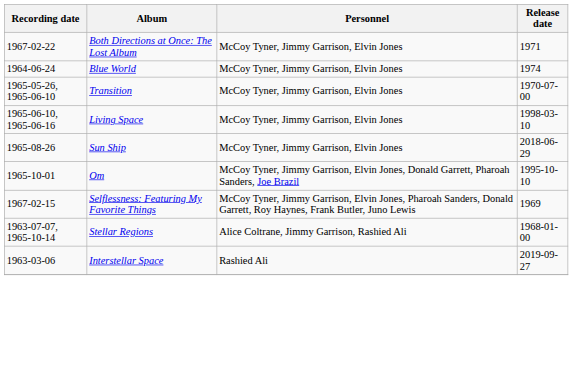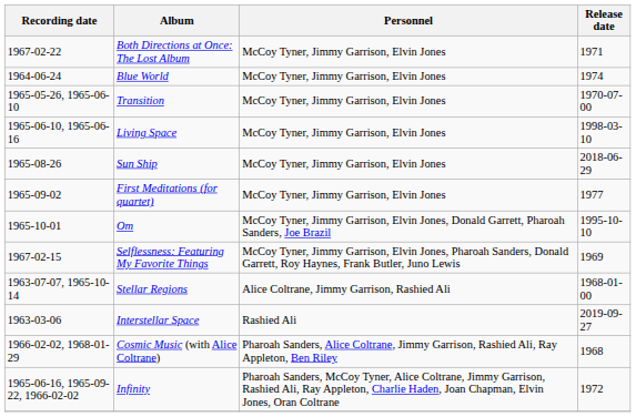+ row: 1965-09-02 | First Meditations (for quartet) | McCoy Tyner, Jimmy Garrison, Elvin Jones | 1977
+ row: 1966-02-02, 1968-01-29 | Cosmic Music (with Alice Coltrane) | Pharoah Sanders, Alice Coltrane, Jimmy Garrison, Rashied Ali, Ray Appleton, Ben Riley | 1968
+ row: 1965-06-16, 1965-09-22, 1966-02-02 | Infinity | Pharoah Sanders, McCoy Tyner, Alice Coltrane, Jimmy Garrison, Rashied Ali, Ray Appleton, Charlie Haden, Joan Chapman, Elvin Jones, Oran Coltrane | 1972
